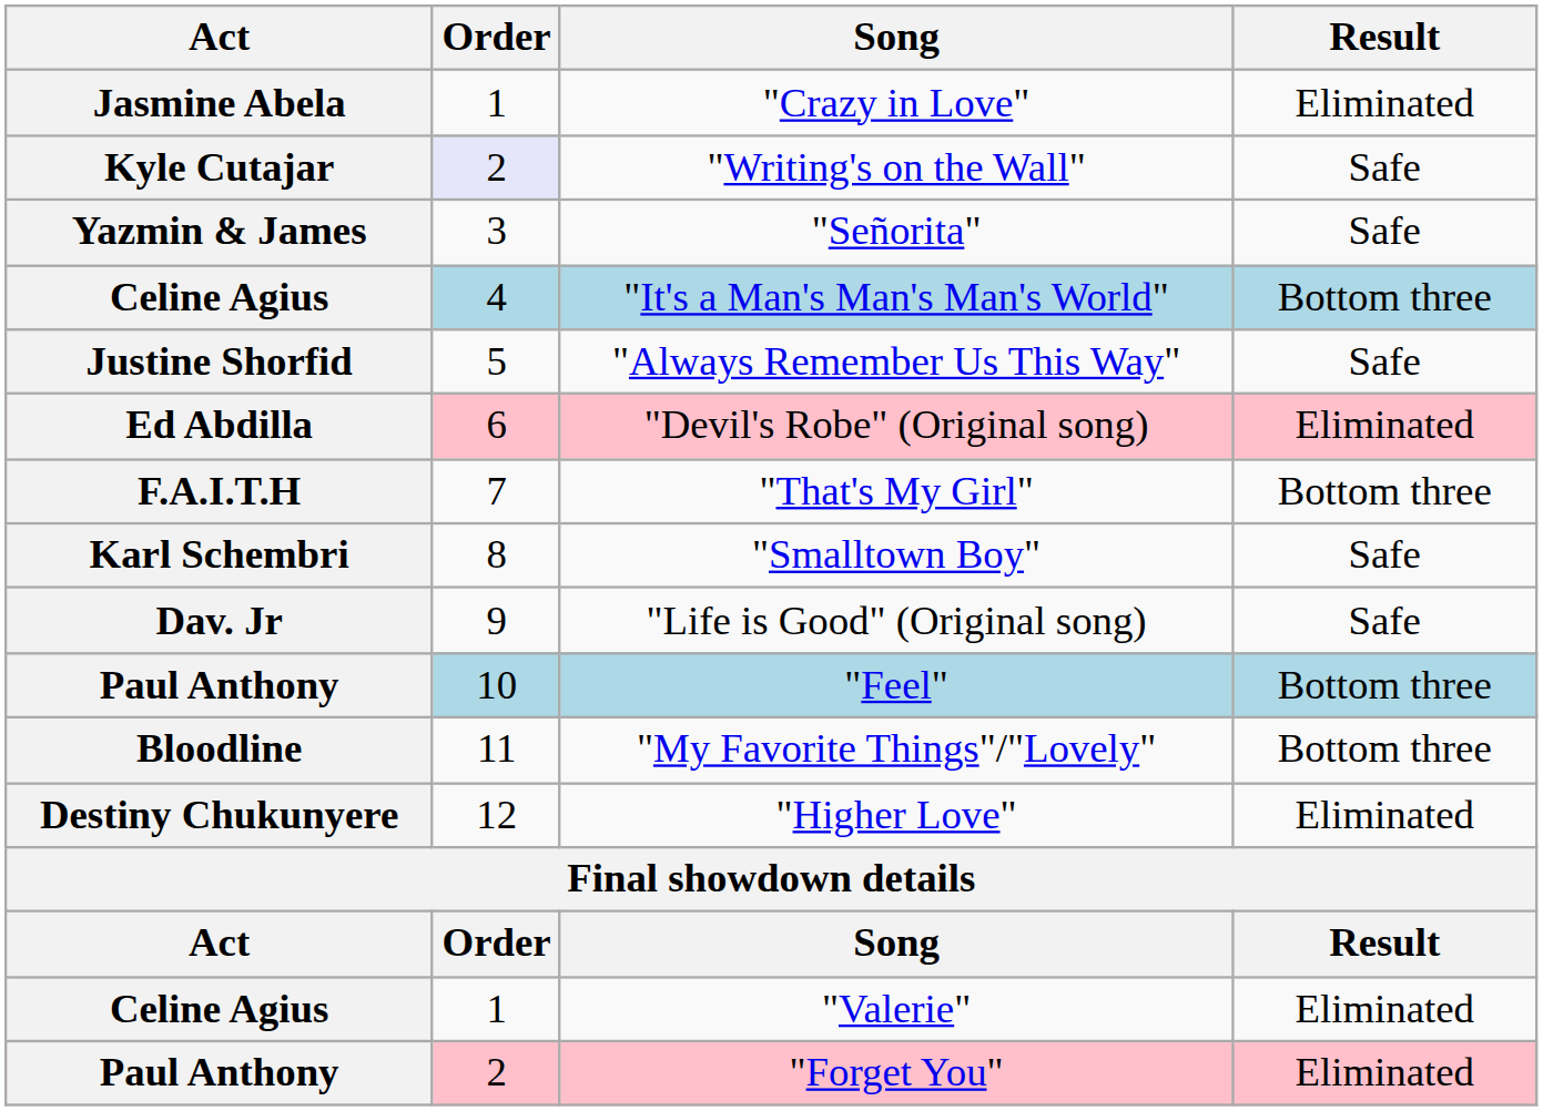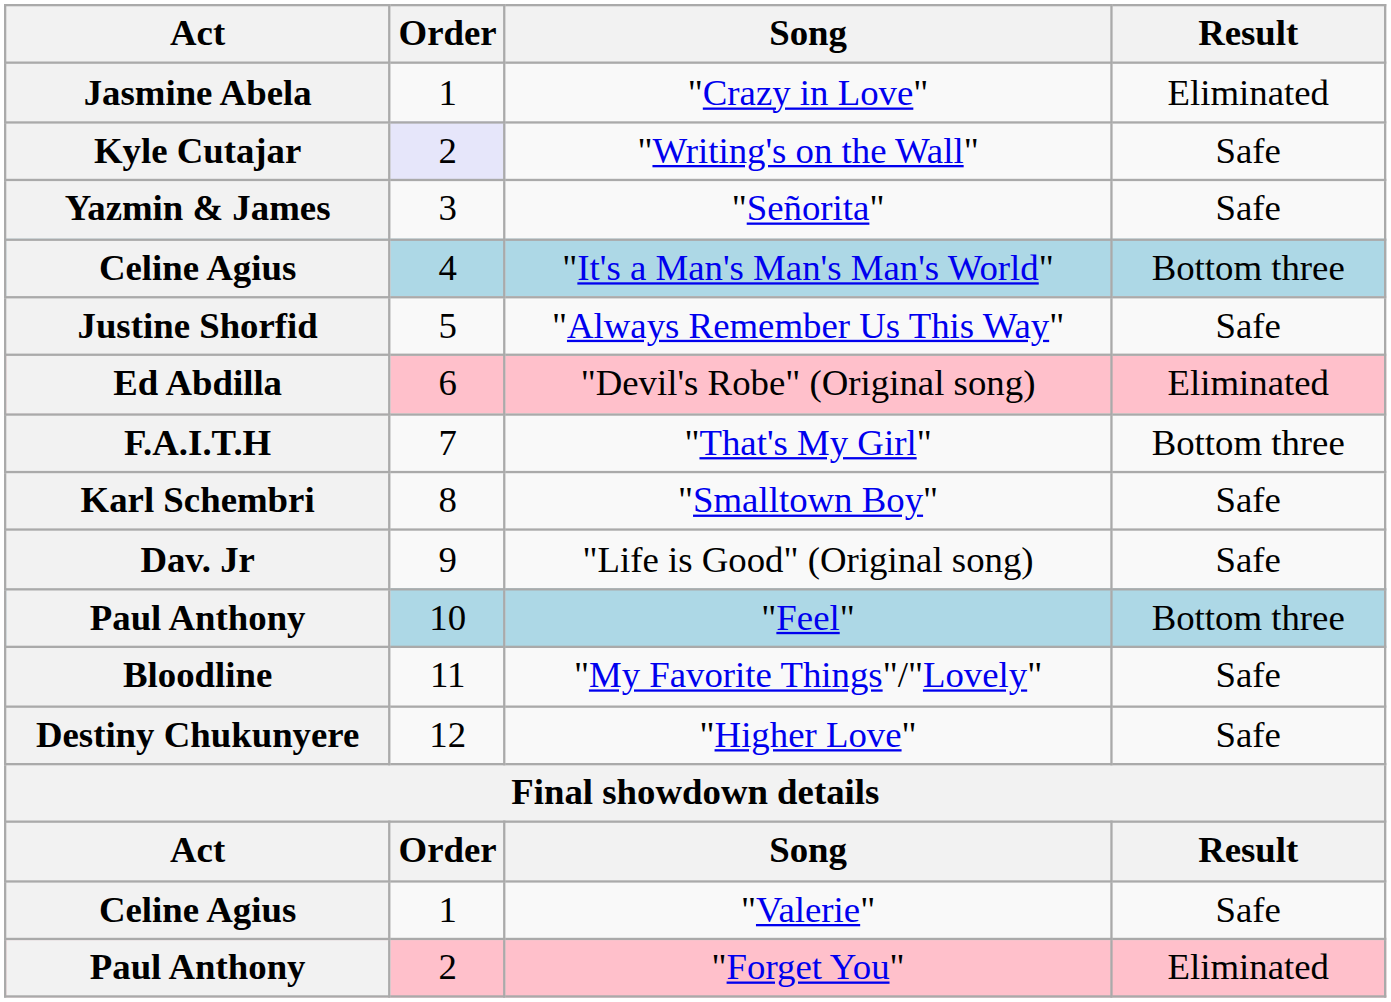"My Favorite Things"/"Lovely" | Result: Bottom three -> Safe
"Higher Love" | Result: Eliminated -> Safe
"Valerie" | Result: Eliminated -> Safe
